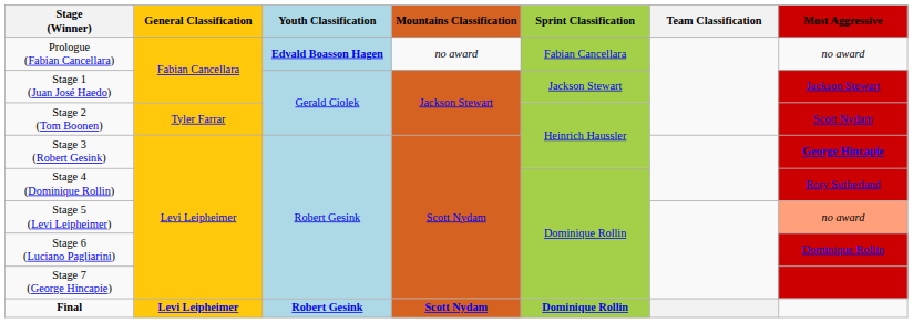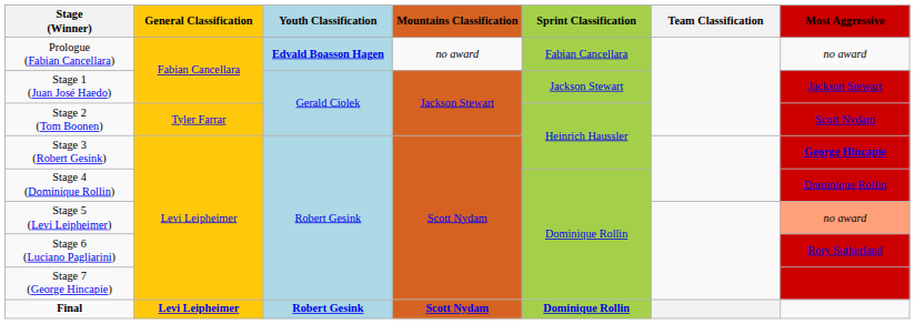Stage 4 (Dominique Rollin) | Most Aggressive: Rory Sutherland -> Dominique Rollin
Stage 6 (Luciano Pagliarini) | Most Aggressive: Dominique Rollin -> Rory Sutherland
